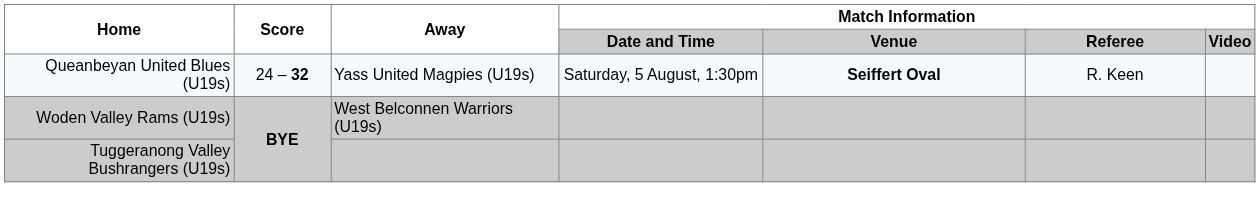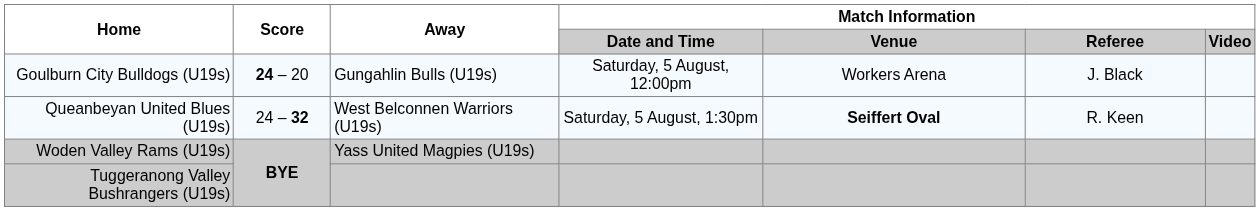+ row: Goulburn City Bulldogs (U19s) | 24 – 20 | Gungahlin Bulls (U19s) | Saturday, 5 August, 12:00pm | Workers Arena | J. Black
Queanbeyan United Blues (U19s) | Away: Yass United Magpies (U19s) -> West Belconnen Warriors (U19s)
Woden Valley Rams (U19s) | Away: West Belconnen Warriors (U19s) -> Yass United Magpies (U19s)
